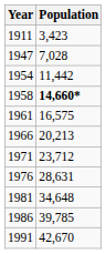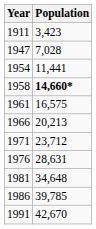1954 | Population: 11,442 -> 11,441
